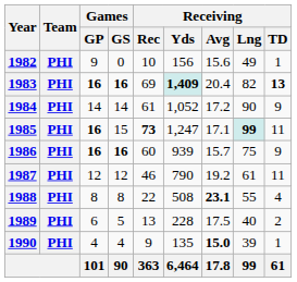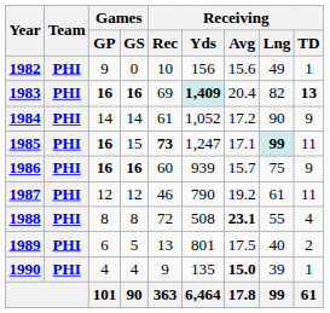1988 | Receiving / Rec: 22 -> 72
1989 | Receiving / Yds: 228 -> 801
